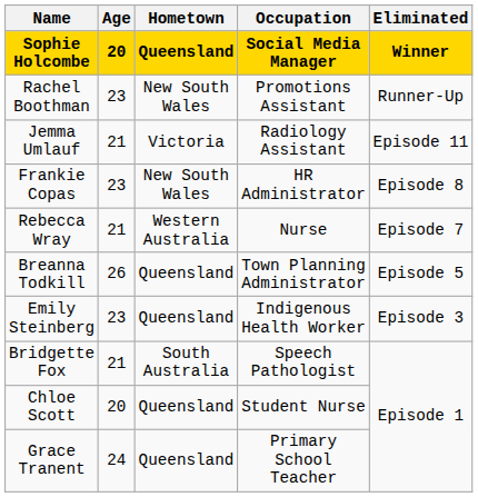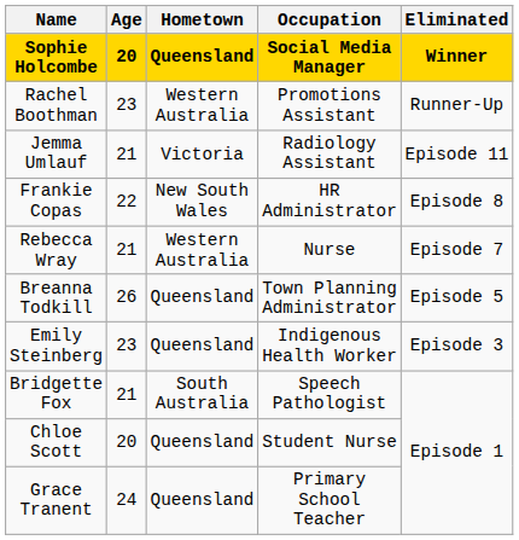Rachel Boothman | Hometown: New South Wales -> Western Australia
Frankie Copas | Age: 23 -> 22
